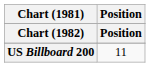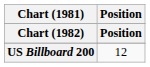US Billboard 200 | Position: 11 -> 12
